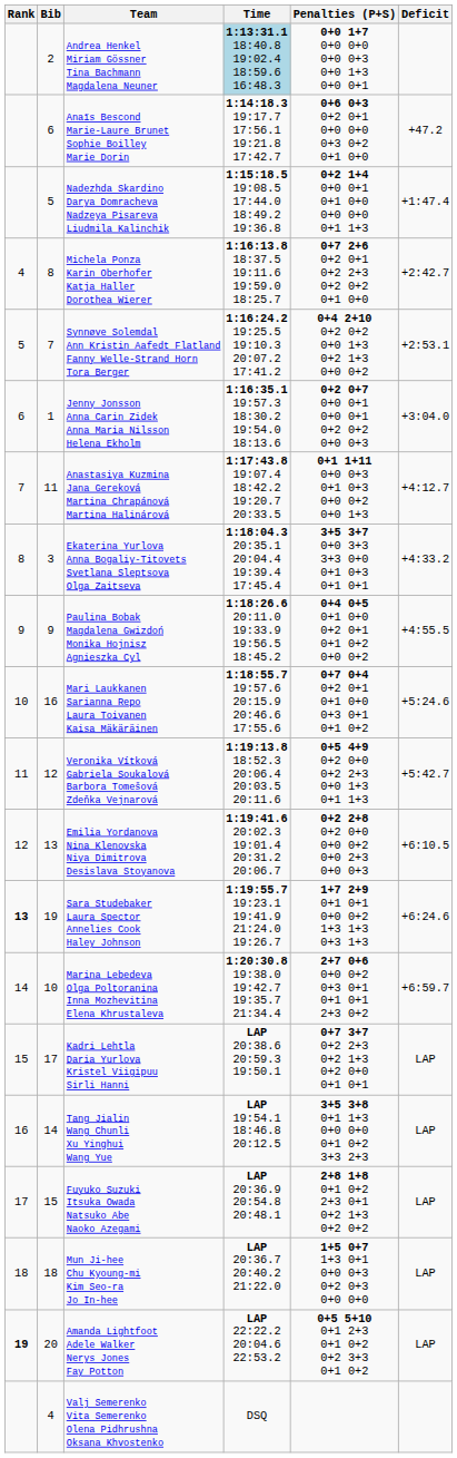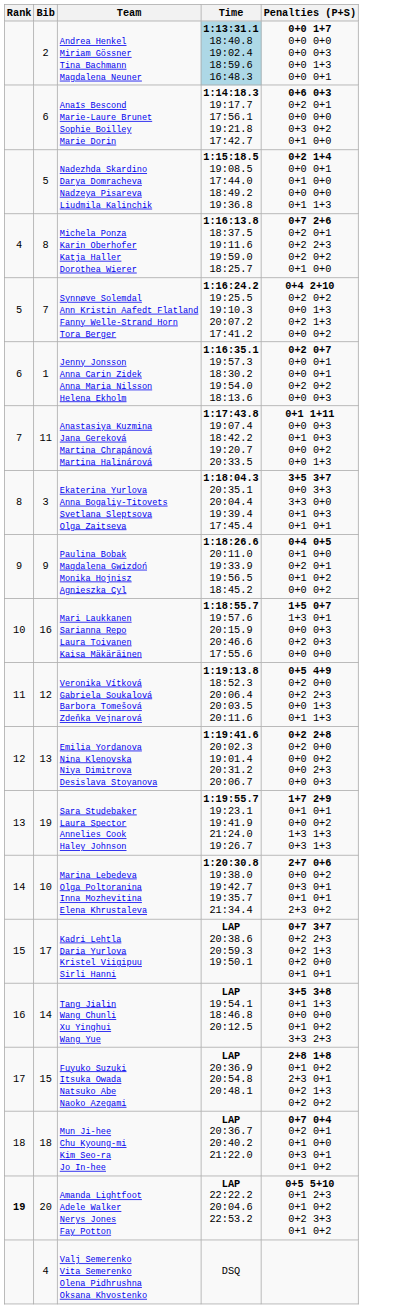- column: Deficit | +47.2 | +1:47.4 | +2:42.7 | +2:53.1 | +3:04.0 | +4:12.7 | +4:33.2 | +4:55.5 | +5:24.6 | +5:42.7 | +6:10.5 | +6:24.6 | +6:59.7 | LAP | LAP | LAP | LAP | LAP
Mari Laukkanen Sarianna Repo Laura Toivanen Kaisa Mäkäräinen | Penalties (P+S): 0+7 0+4 0+2 0+1 0+1 0+0 0+3 0+1 0+1 0+2 -> 1+5 0+7 1+3 0+1 0+0 0+3 0+2 0+3 0+0 0+0
Sara Studebaker Laura Spector Annelies Cook Haley Johnson | Rank: bold -> normal
Mun Ji-hee Chu Kyoung-mi Kim Seo-ra Jo In-hee | Penalties (P+S): 1+5 0+7 1+3 0+1 0+0 0+3 0+2 0+3 0+0 0+0 -> 0+7 0+4 0+2 0+1 0+1 0+0 0+3 0+1 0+1 0+2
